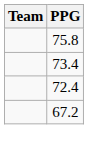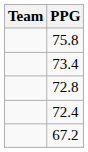+ row: 72.8
